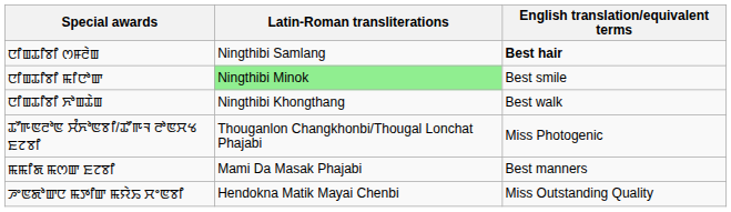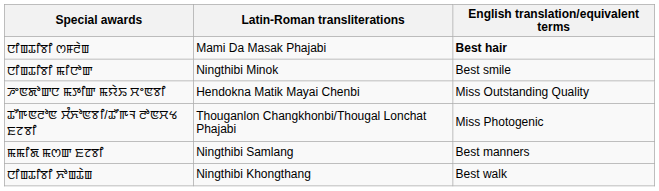ꯅꯤꯡꯊꯤꯕꯤ ꯁꯝꯂꯥꯡ | Latin-Roman transliterations: Ningthibi Samlang -> Mami Da Masak Phajabi
ꯅꯤꯡꯊꯤꯕꯤ ꯃꯤꯅꯣꯛ | Latin-Roman transliterations: lightgreen background -> no background
rows swapped: ꯅꯤꯡꯊꯤꯕꯤ ꯈꯣꯡꯊꯥꯡ <-> ꯍꯦꯟꯗꯣꯛꯅ ꯃꯇꯤꯛ ꯃꯌꯥꯢ ꯆꯦꯟꯕꯤ
ꯃꯃꯤꯗ ꯃꯁꯛ ꯐꯖꯕꯤ | Latin-Roman transliterations: Mami Da Masak Phajabi -> Ningthibi Samlang
